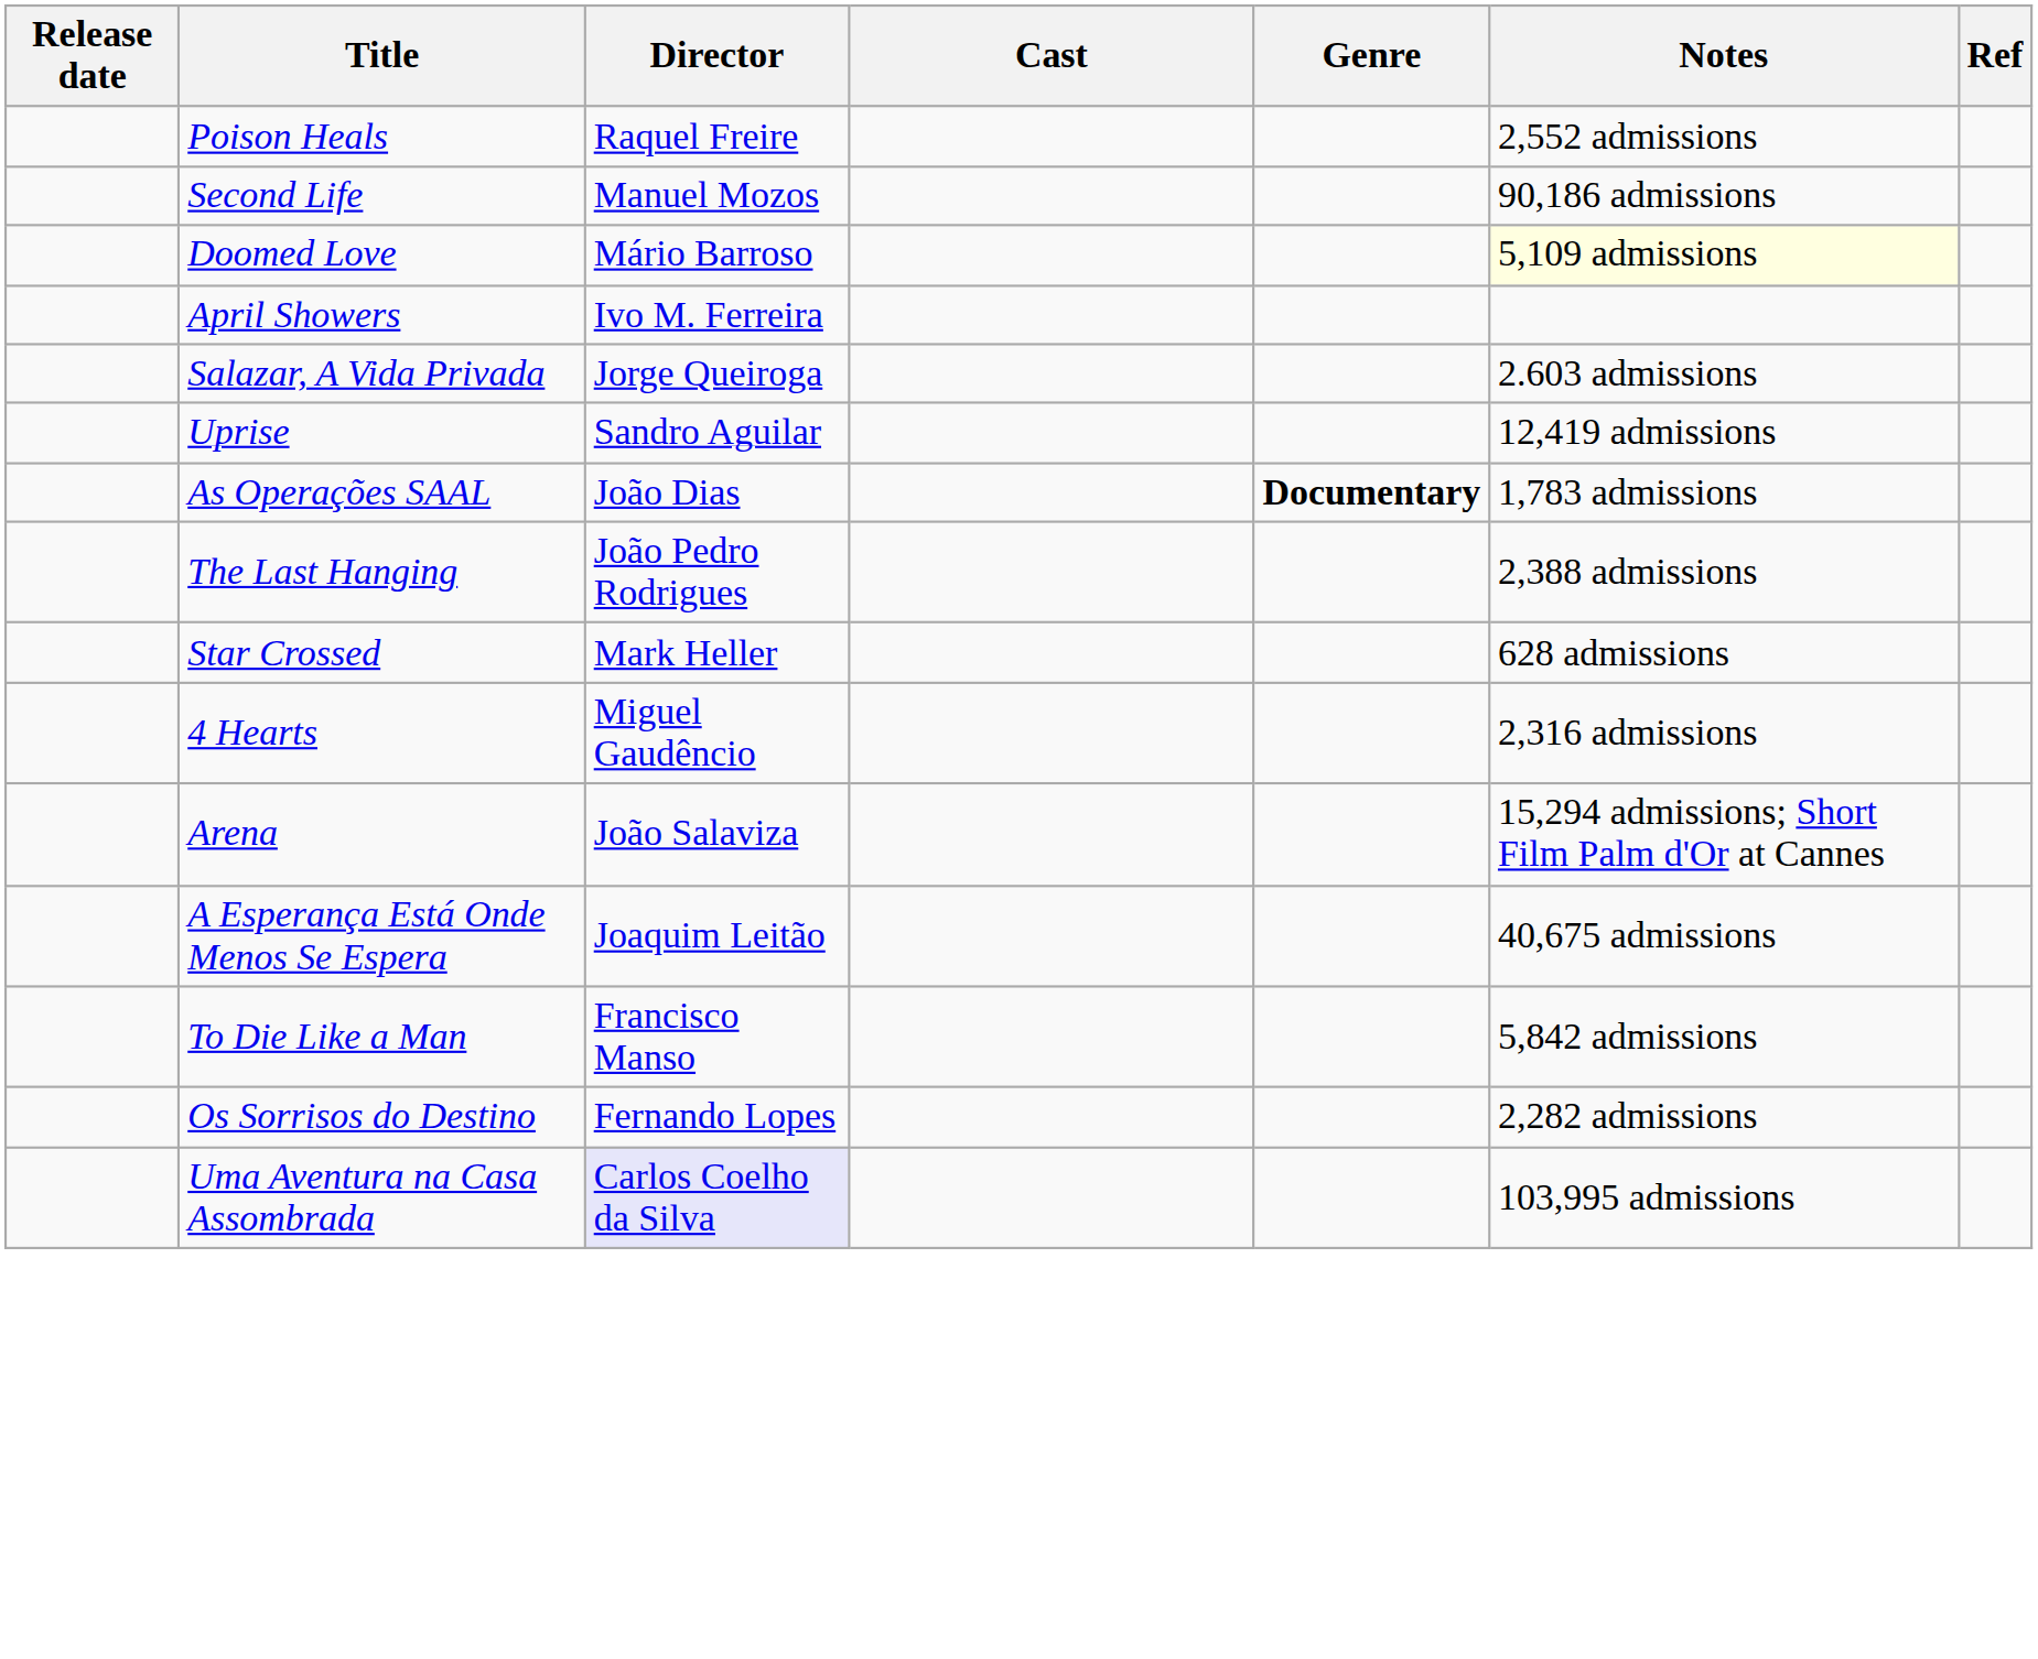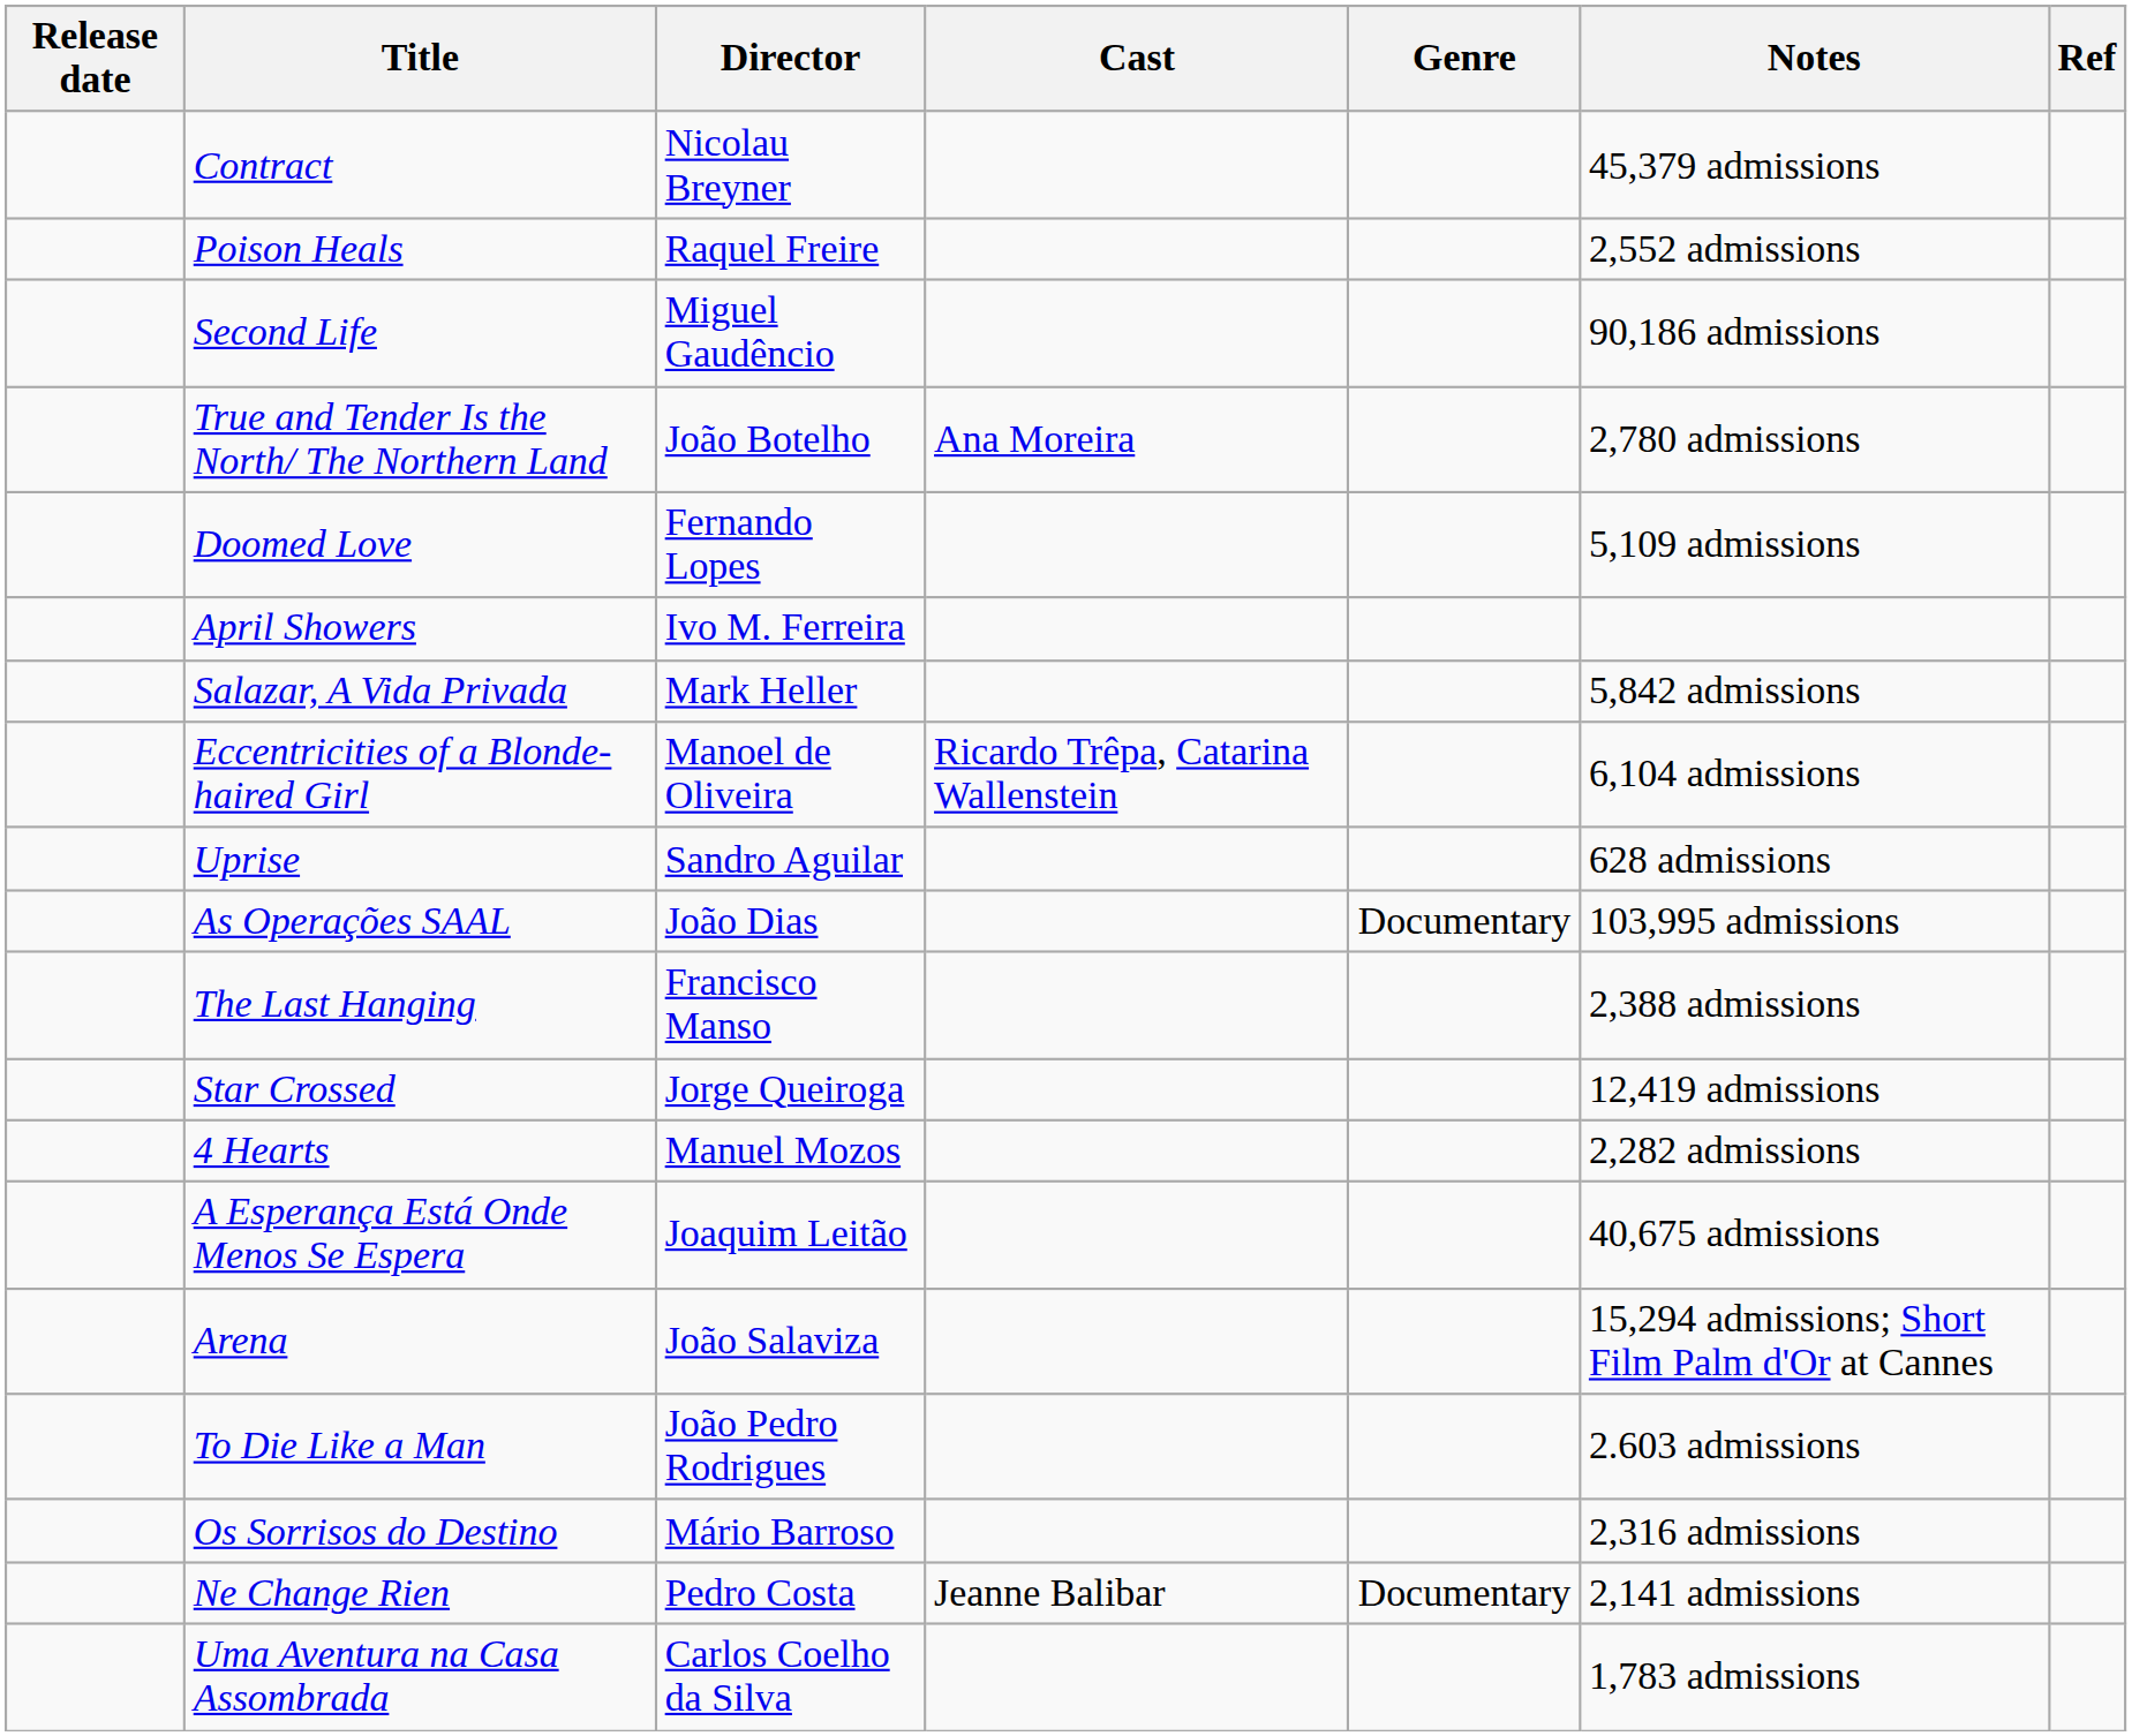+ row: Contract | Nicolau Breyner | 45,379 admissions
Second Life | Director: Manuel Mozos -> Miguel Gaudêncio
+ row: True and Tender Is the North/ The Northern Land | João Botelho | Ana Moreira | 2,780 admissions
Doomed Love | Director: Mário Barroso -> Fernando Lopes
Doomed Love | Notes: lightyellow background -> no background
Salazar, A Vida Privada | Director: Jorge Queiroga -> Mark Heller
Salazar, A Vida Privada | Notes: 2.603 admissions -> 5,842 admissions
+ row: Eccentricities of a Blonde-haired Girl | Manoel de Oliveira | Ricardo Trêpa, Catarina Wallenstein | 6,104 admissions
Uprise | Notes: 12,419 admissions -> 628 admissions
As Operações SAAL | Genre: bold -> normal
As Operações SAAL | Notes: 1,783 admissions -> 103,995 admissions
The Last Hanging | Director: João Pedro Rodrigues -> Francisco Manso
Star Crossed | Director: Mark Heller -> Jorge Queiroga
Star Crossed | Notes: 628 admissions -> 12,419 admissions
4 Hearts | Director: Miguel Gaudêncio -> Manuel Mozos
4 Hearts | Notes: 2,316 admissions -> 2,282 admissions
rows swapped: Arena <-> A Esperança Está Onde Menos Se Espera
To Die Like a Man | Director: Francisco Manso -> João Pedro Rodrigues
To Die Like a Man | Notes: 5,842 admissions -> 2.603 admissions
Os Sorrisos do Destino | Director: Fernando Lopes -> Mário Barroso
Os Sorrisos do Destino | Notes: 2,282 admissions -> 2,316 admissions
+ row: Ne Change Rien | Pedro Costa | Jeanne Balibar | Documentary | 2,141 admissions
Uma Aventura na Casa Assombrada | Director: lavender background -> no background
Uma Aventura na Casa Assombrada | Notes: 103,995 admissions -> 1,783 admissions
